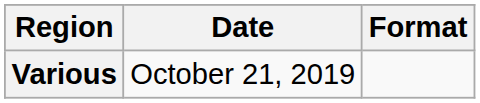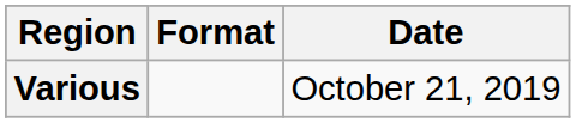columns swapped: Format <-> Date
